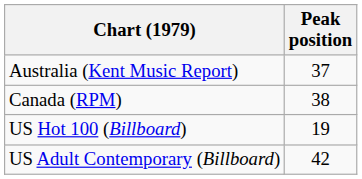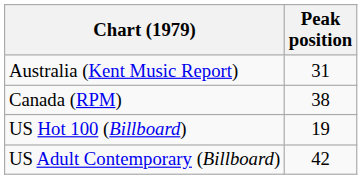Australia (Kent Music Report) | Peak position: 37 -> 31
